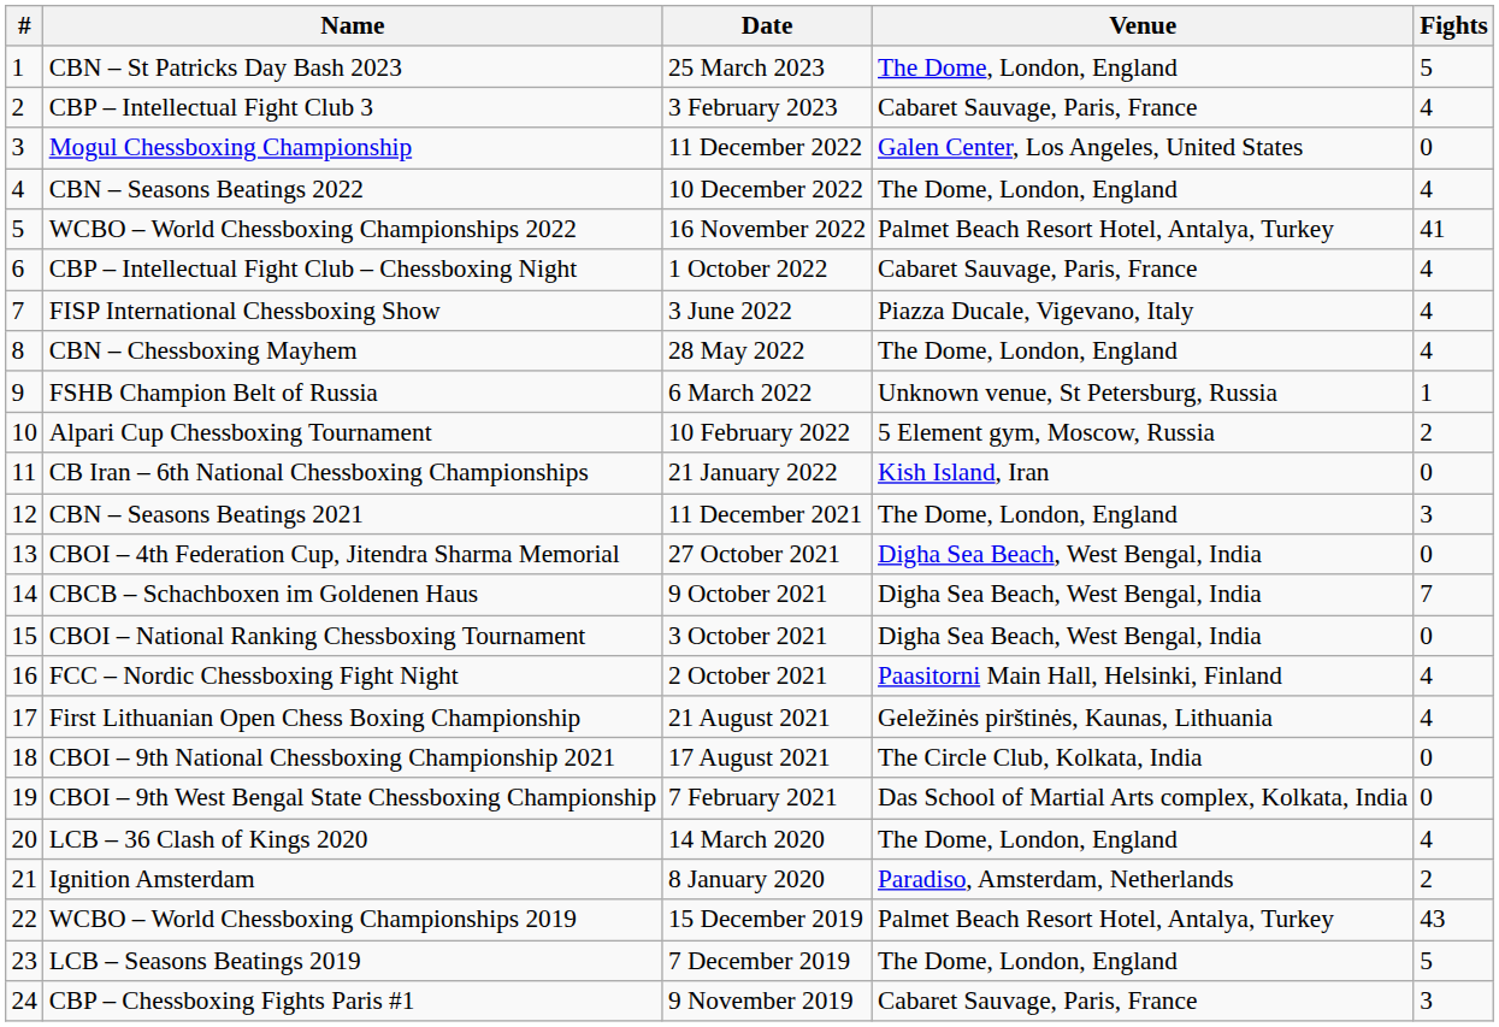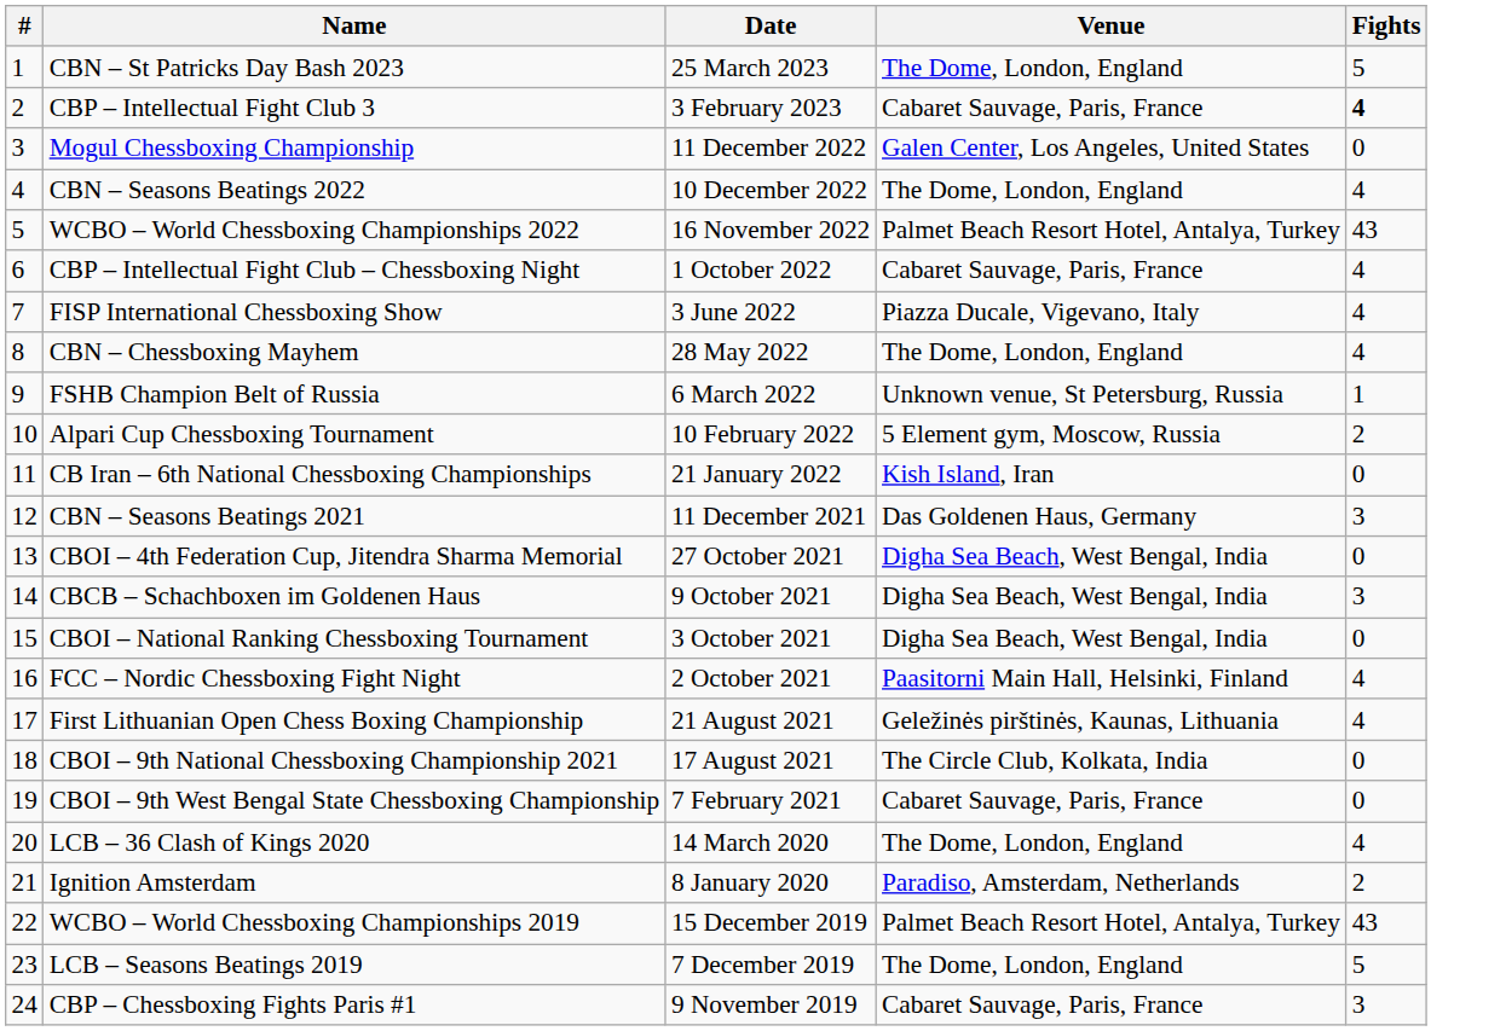CBP – Intellectual Fight Club 3 | Fights: normal -> bold
WCBO – World Chessboxing Championships 2022 | Fights: 41 -> 43
CBN – Seasons Beatings 2021 | Venue: The Dome, London, England -> Das Goldenen Haus, Germany
CBCB – Schachboxen im Goldenen Haus | Fights: 7 -> 3
CBOI – 9th West Bengal State Chessboxing Championship | Venue: Das School of Martial Arts complex, Kolkata, India -> Cabaret Sauvage, Paris, France
